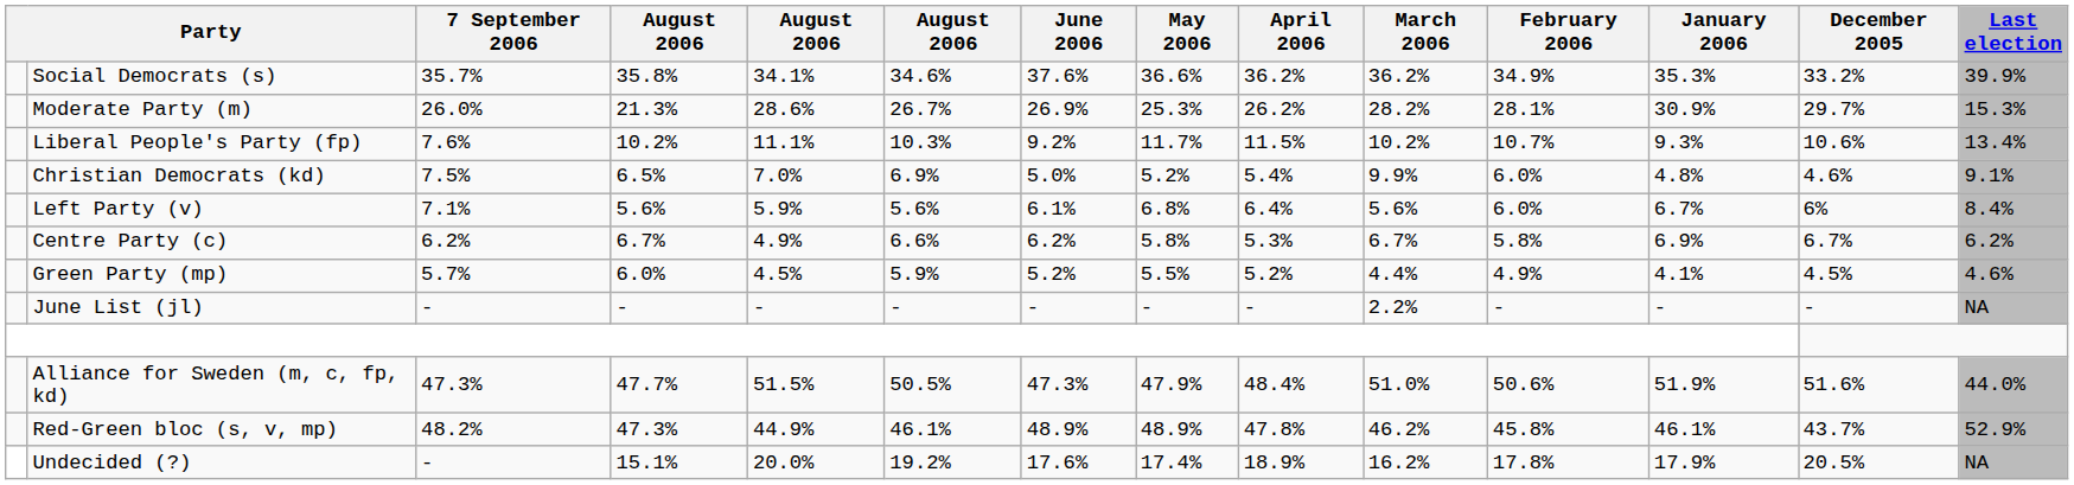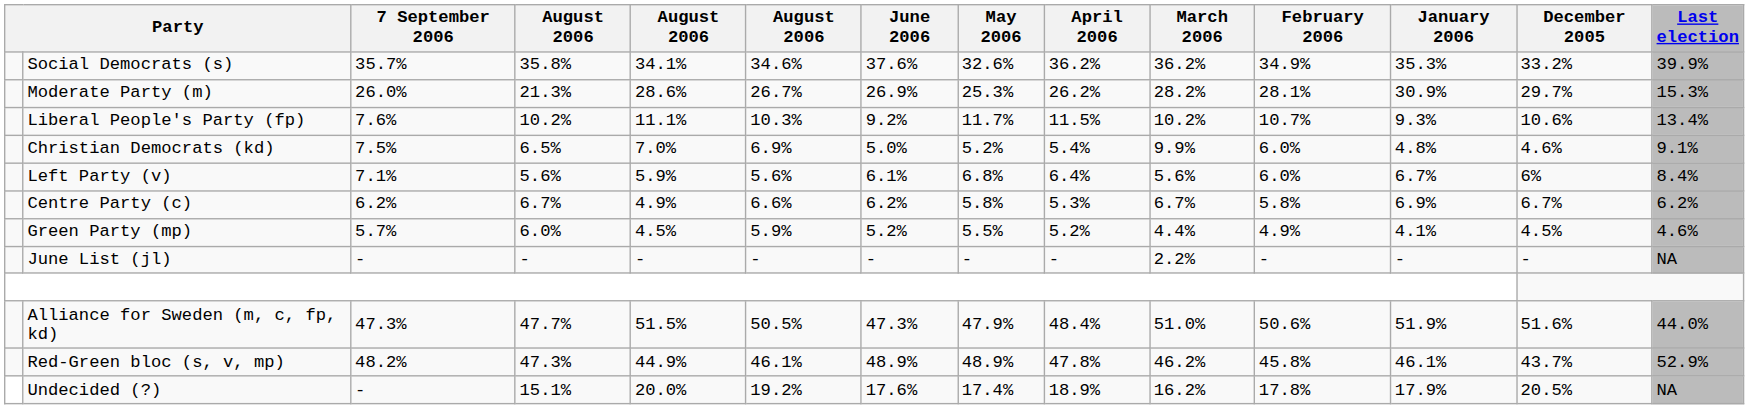Social Democrats (s) | May 2006: 36.6% -> 32.6%
